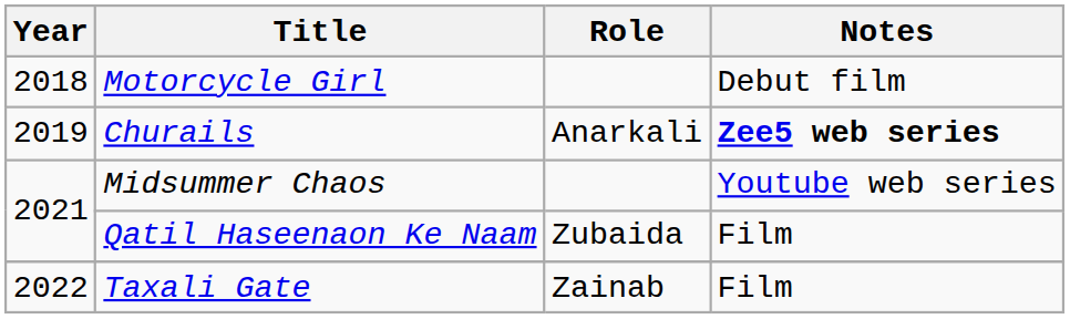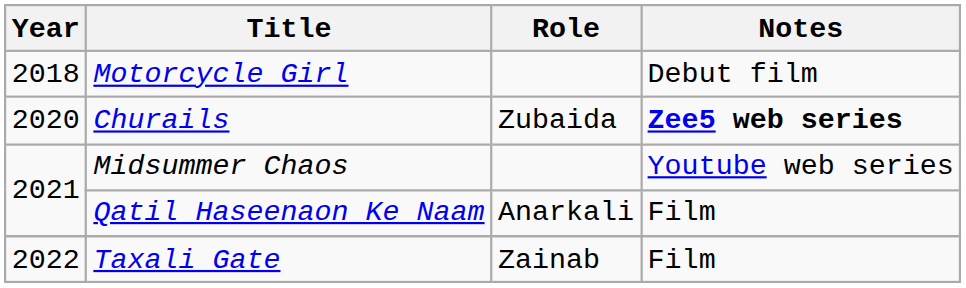Churails | Year: 2019 -> 2020
Churails | Role: Anarkali -> Zubaida
Qatil Haseenaon Ke Naam | Role: Zubaida -> Anarkali
